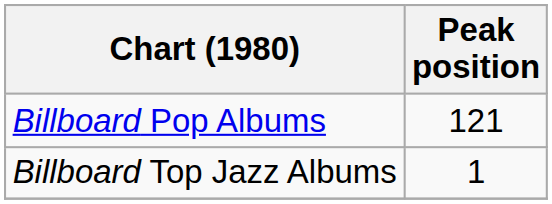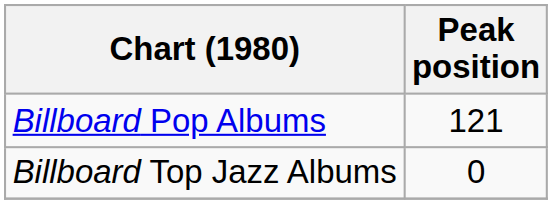Billboard Top Jazz Albums | Peak position: 1 -> 0
